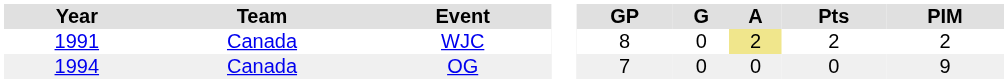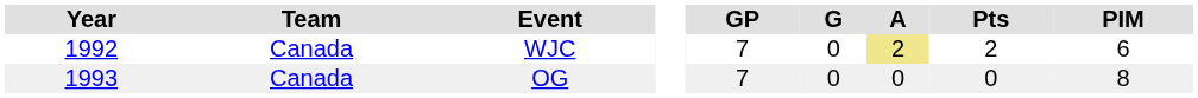WJC | Year: 1991 -> 1992
WJC | GP: 8 -> 7
WJC | PIM: 2 -> 6
OG | Year: 1994 -> 1993
OG | PIM: 9 -> 8
